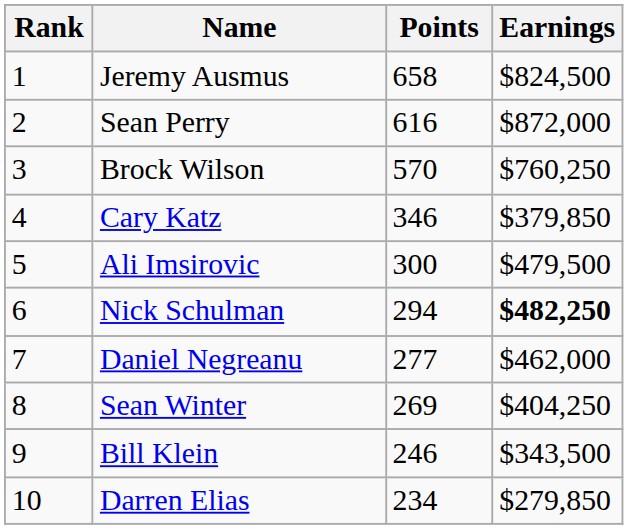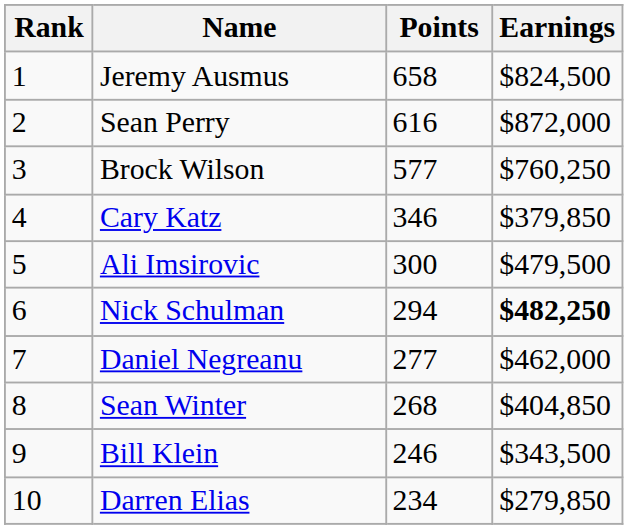Brock Wilson | Points: 570 -> 577
Sean Winter | Points: 269 -> 268
Sean Winter | Earnings: $404,250 -> $404,850
